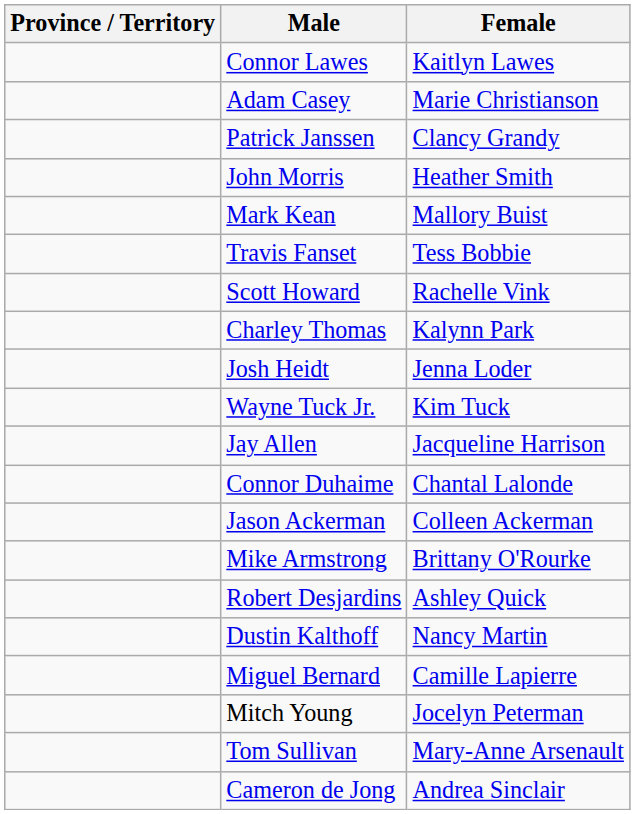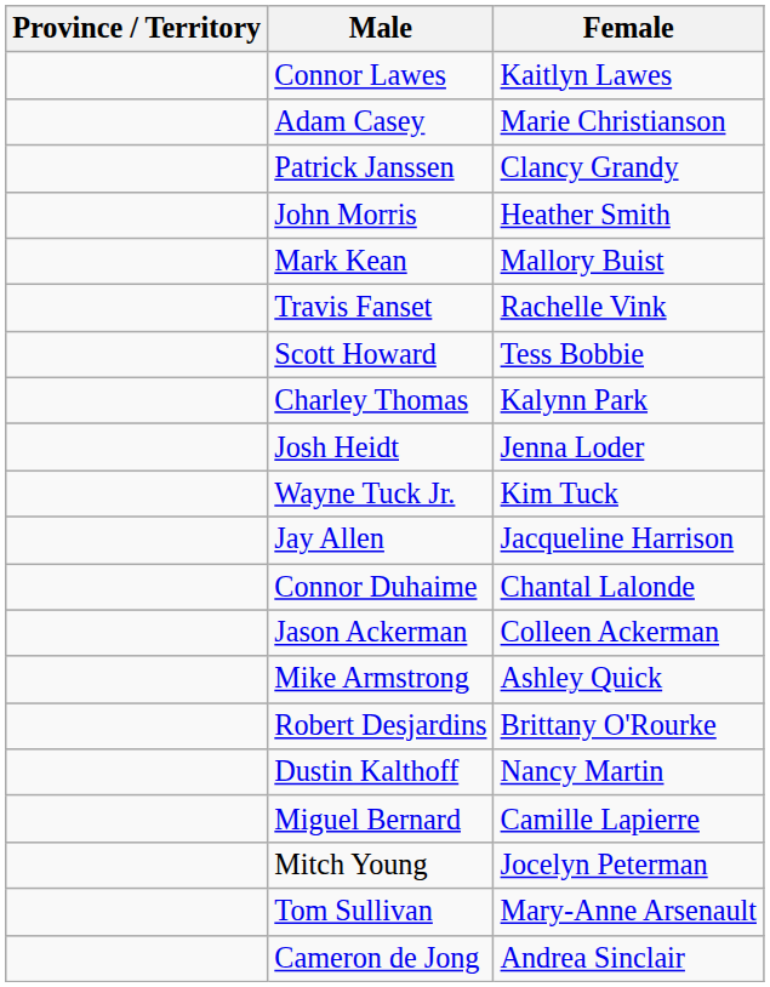Travis Fanset | Female: Tess Bobbie -> Rachelle Vink
Scott Howard | Female: Rachelle Vink -> Tess Bobbie
Mike Armstrong | Female: Brittany O'Rourke -> Ashley Quick
Robert Desjardins | Female: Ashley Quick -> Brittany O'Rourke
